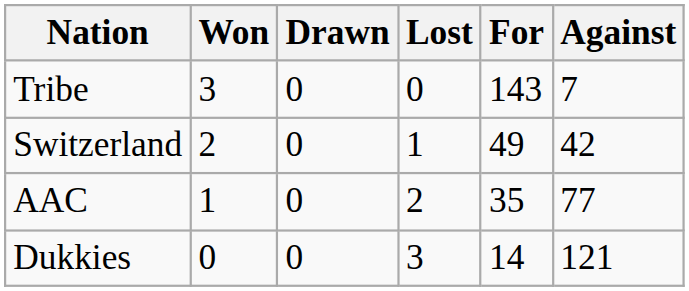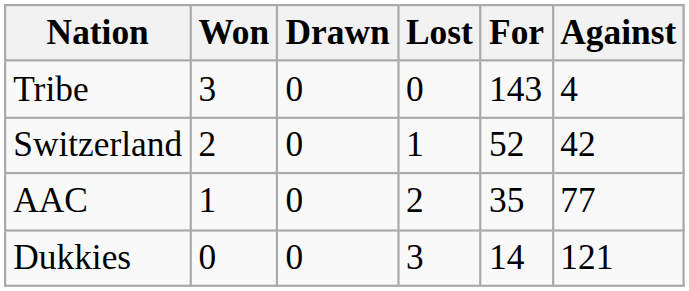Tribe | Against: 7 -> 4
Switzerland | For: 49 -> 52
